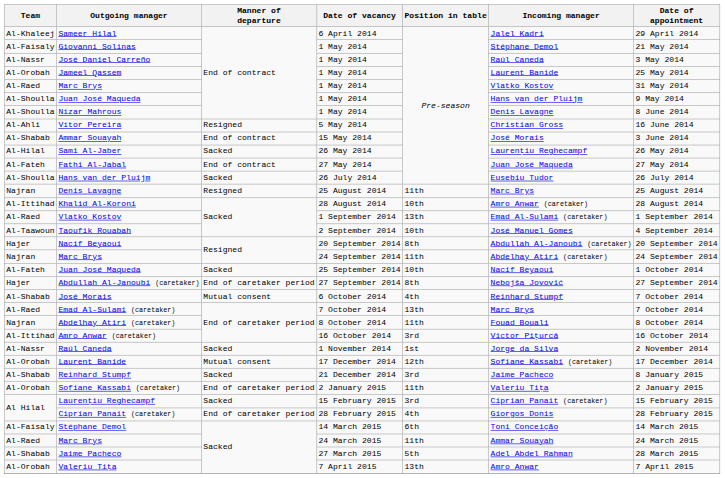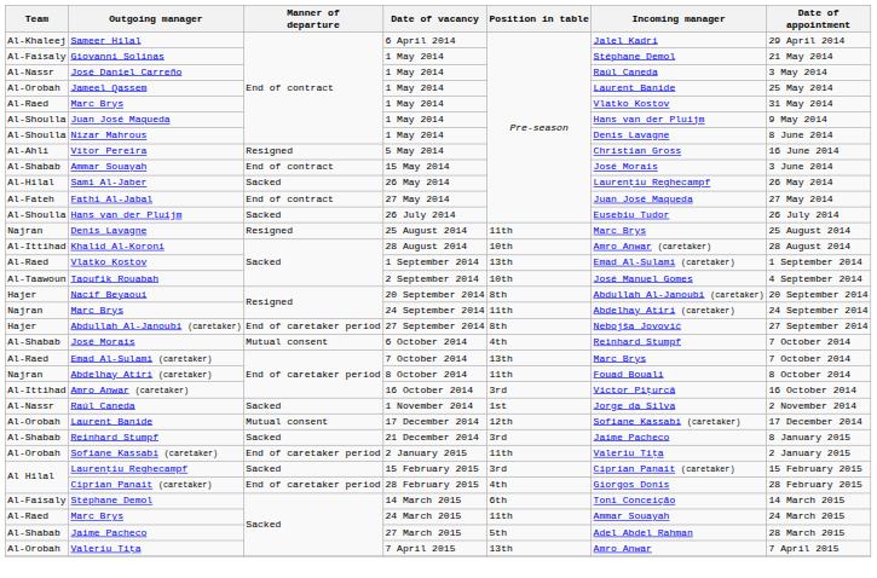- row: Al-Fateh | Juan José Maqueda | Sacked | 25 September 2014 | 10th | Nacif Beyaoui | 1 October 2014
